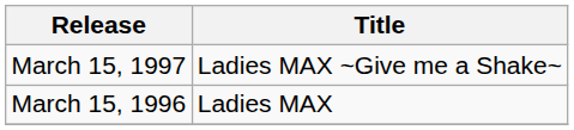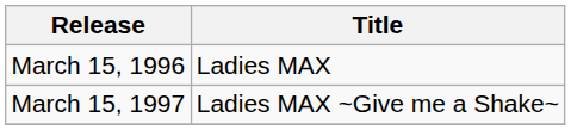rows swapped: March 15, 1996 <-> March 15, 1997
